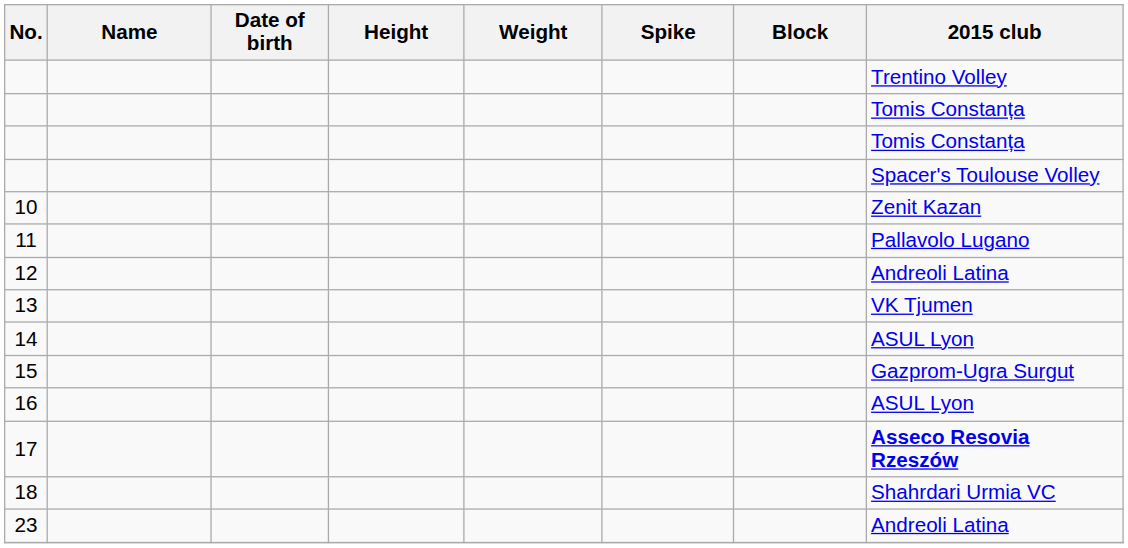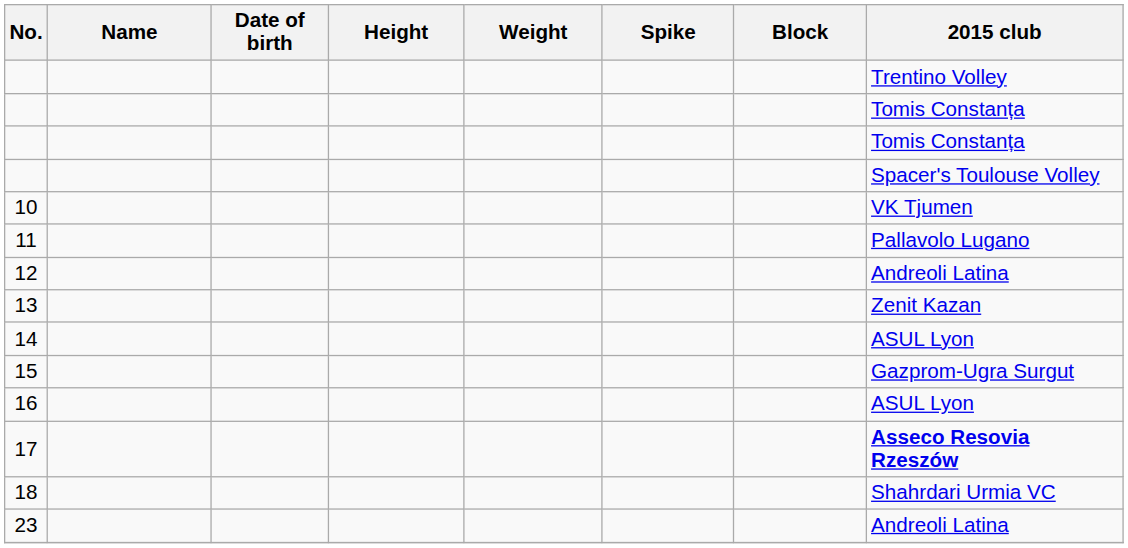10 | 2015 club: Zenit Kazan -> VK Tjumen
13 | 2015 club: VK Tjumen -> Zenit Kazan
